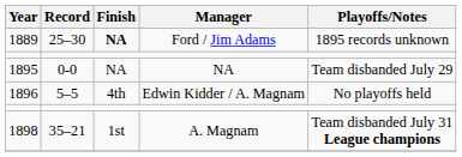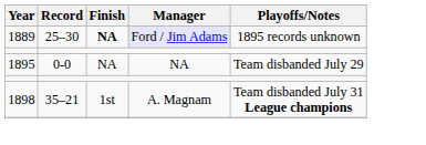1889 | Manager: no background -> lavender background
- row: 1896 | 5–5 | 4th | Edwin Kidder / A. Magnam | No playoffs held
